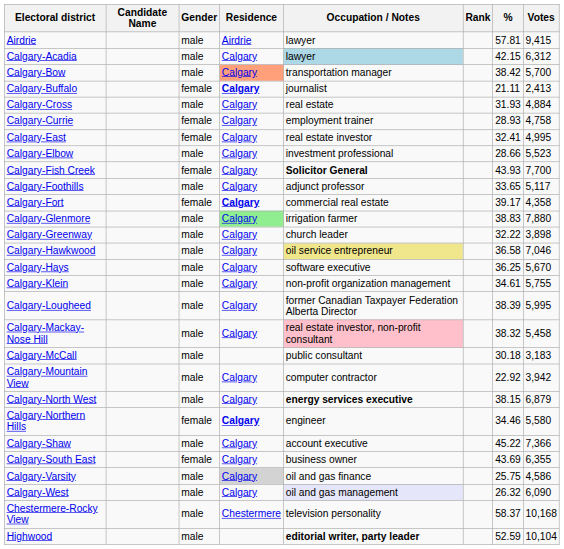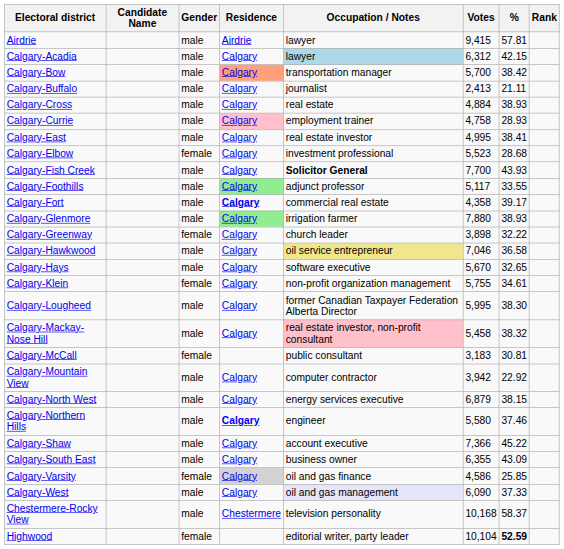columns swapped: Votes <-> Rank
Calgary-Buffalo | Gender: female -> male
Calgary-Buffalo | Residence: bold -> normal
Calgary-Cross | %: 31.93 -> 38.93
Calgary-Currie | Gender: female -> male
Calgary-Currie | Residence: no background -> pink background
Calgary-East | Gender: female -> male
Calgary-East | %: 32.41 -> 38.41
Calgary-Elbow | Gender: male -> female
Calgary-Elbow | %: 28.66 -> 28.68
Calgary-Fish Creek | Gender: female -> male
Calgary-Foothills | Residence: no background -> lightgreen background
Calgary-Foothills | %: 33.65 -> 33.55
Calgary-Fort | Gender: female -> male
Calgary-Glenmore | %: 38.83 -> 38.93
Calgary-Greenway | Gender: male -> female
Calgary-Hays | %: 36.25 -> 32.65
Calgary-Klein | Gender: male -> female
Calgary-Lougheed | %: 38.39 -> 38.30
Calgary-McCall | Gender: male -> female
Calgary-McCall | %: 30.18 -> 30.81
Calgary-North West | Occupation / Notes: bold -> normal
Calgary-Northern Hills | Gender: female -> male
Calgary-Northern Hills | %: 34.46 -> 37.46
Calgary-South East | Gender: female -> male
Calgary-South East | %: 43.69 -> 43.09
Calgary-Varsity | Gender: male -> female
Calgary-Varsity | %: 25.75 -> 25.85
Calgary-West | %: 26.32 -> 37.33
Highwood | Gender: male -> female
Highwood | Occupation / Notes: bold -> normal
Highwood | %: normal -> bold
